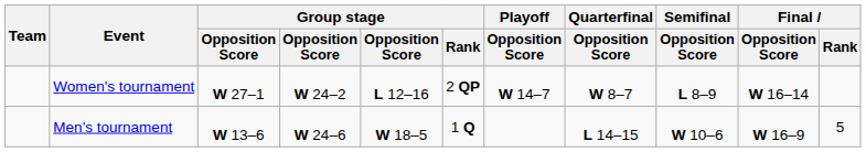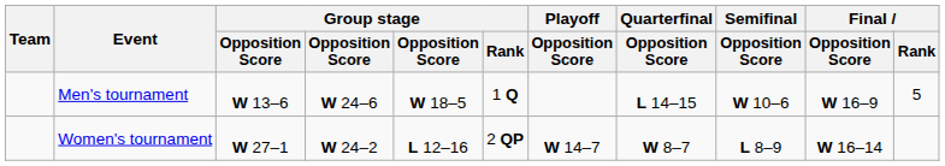rows swapped: Men's tournament <-> Women's tournament
